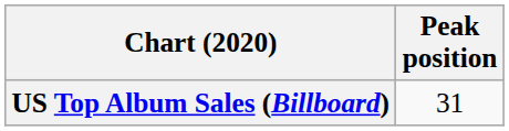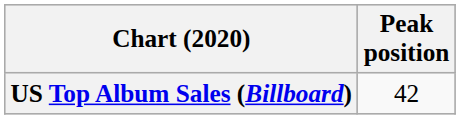US Top Album Sales (Billboard) | Peak position: 31 -> 42
